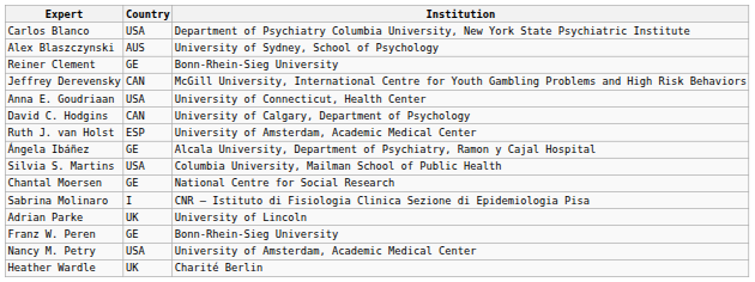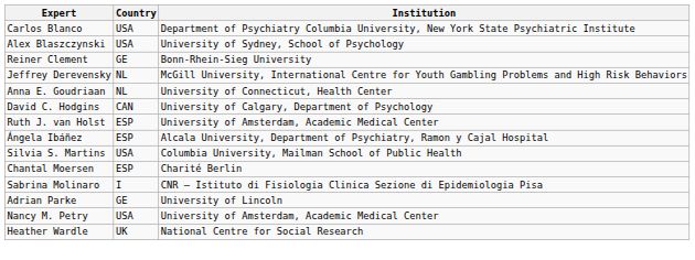Alex Blaszczynski | Country: AUS -> USA
Jeffrey Derevensky | Country: CAN -> NL
Anna E. Goudriaan | Country: USA -> NL
Ángela Ibáñez | Country: GE -> ESP
Chantal Moersen | Country: GE -> ESP
Chantal Moersen | Institution: National Centre for Social Research -> Charité Berlin
Adrian Parke | Country: UK -> GE
- row: Franz W. Peren | GE | Bonn-Rhein-Sieg University
Heather Wardle | Institution: Charité Berlin -> National Centre for Social Research
